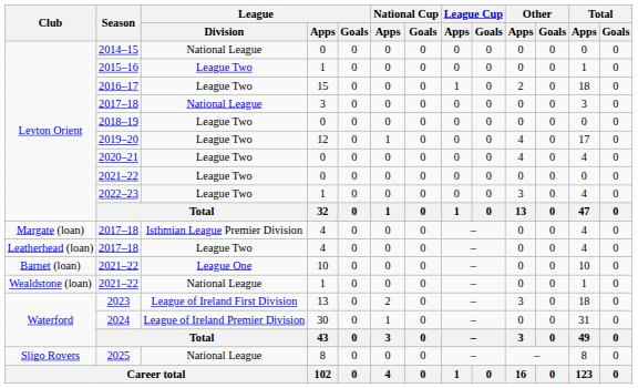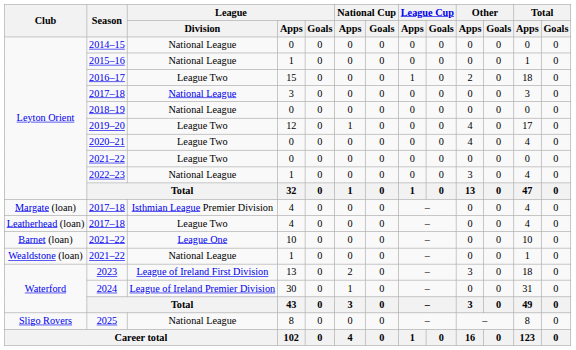2015–16 | League / Division: League Two -> National League
2018–19 | League / Division: League Two -> National League
2022–23 | League / Division: League Two -> National League
